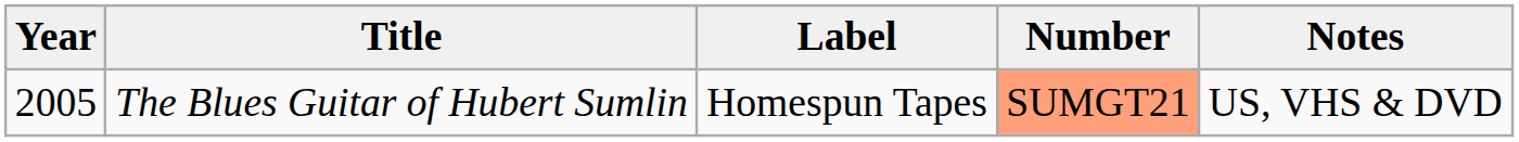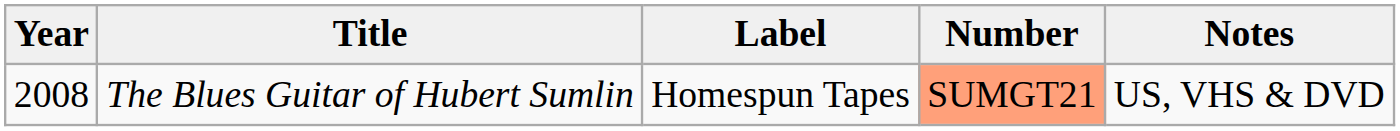The Blues Guitar of Hubert Sumlin | Year: 2005 -> 2008
